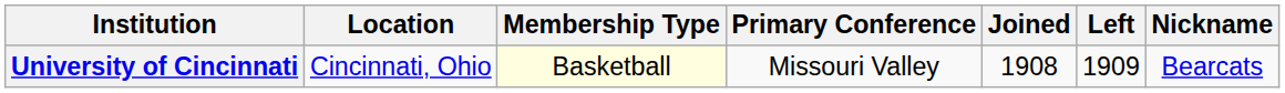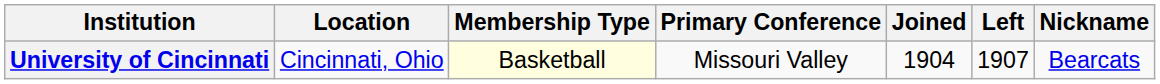University of Cincinnati | Joined: 1908 -> 1904
University of Cincinnati | Left: 1909 -> 1907
